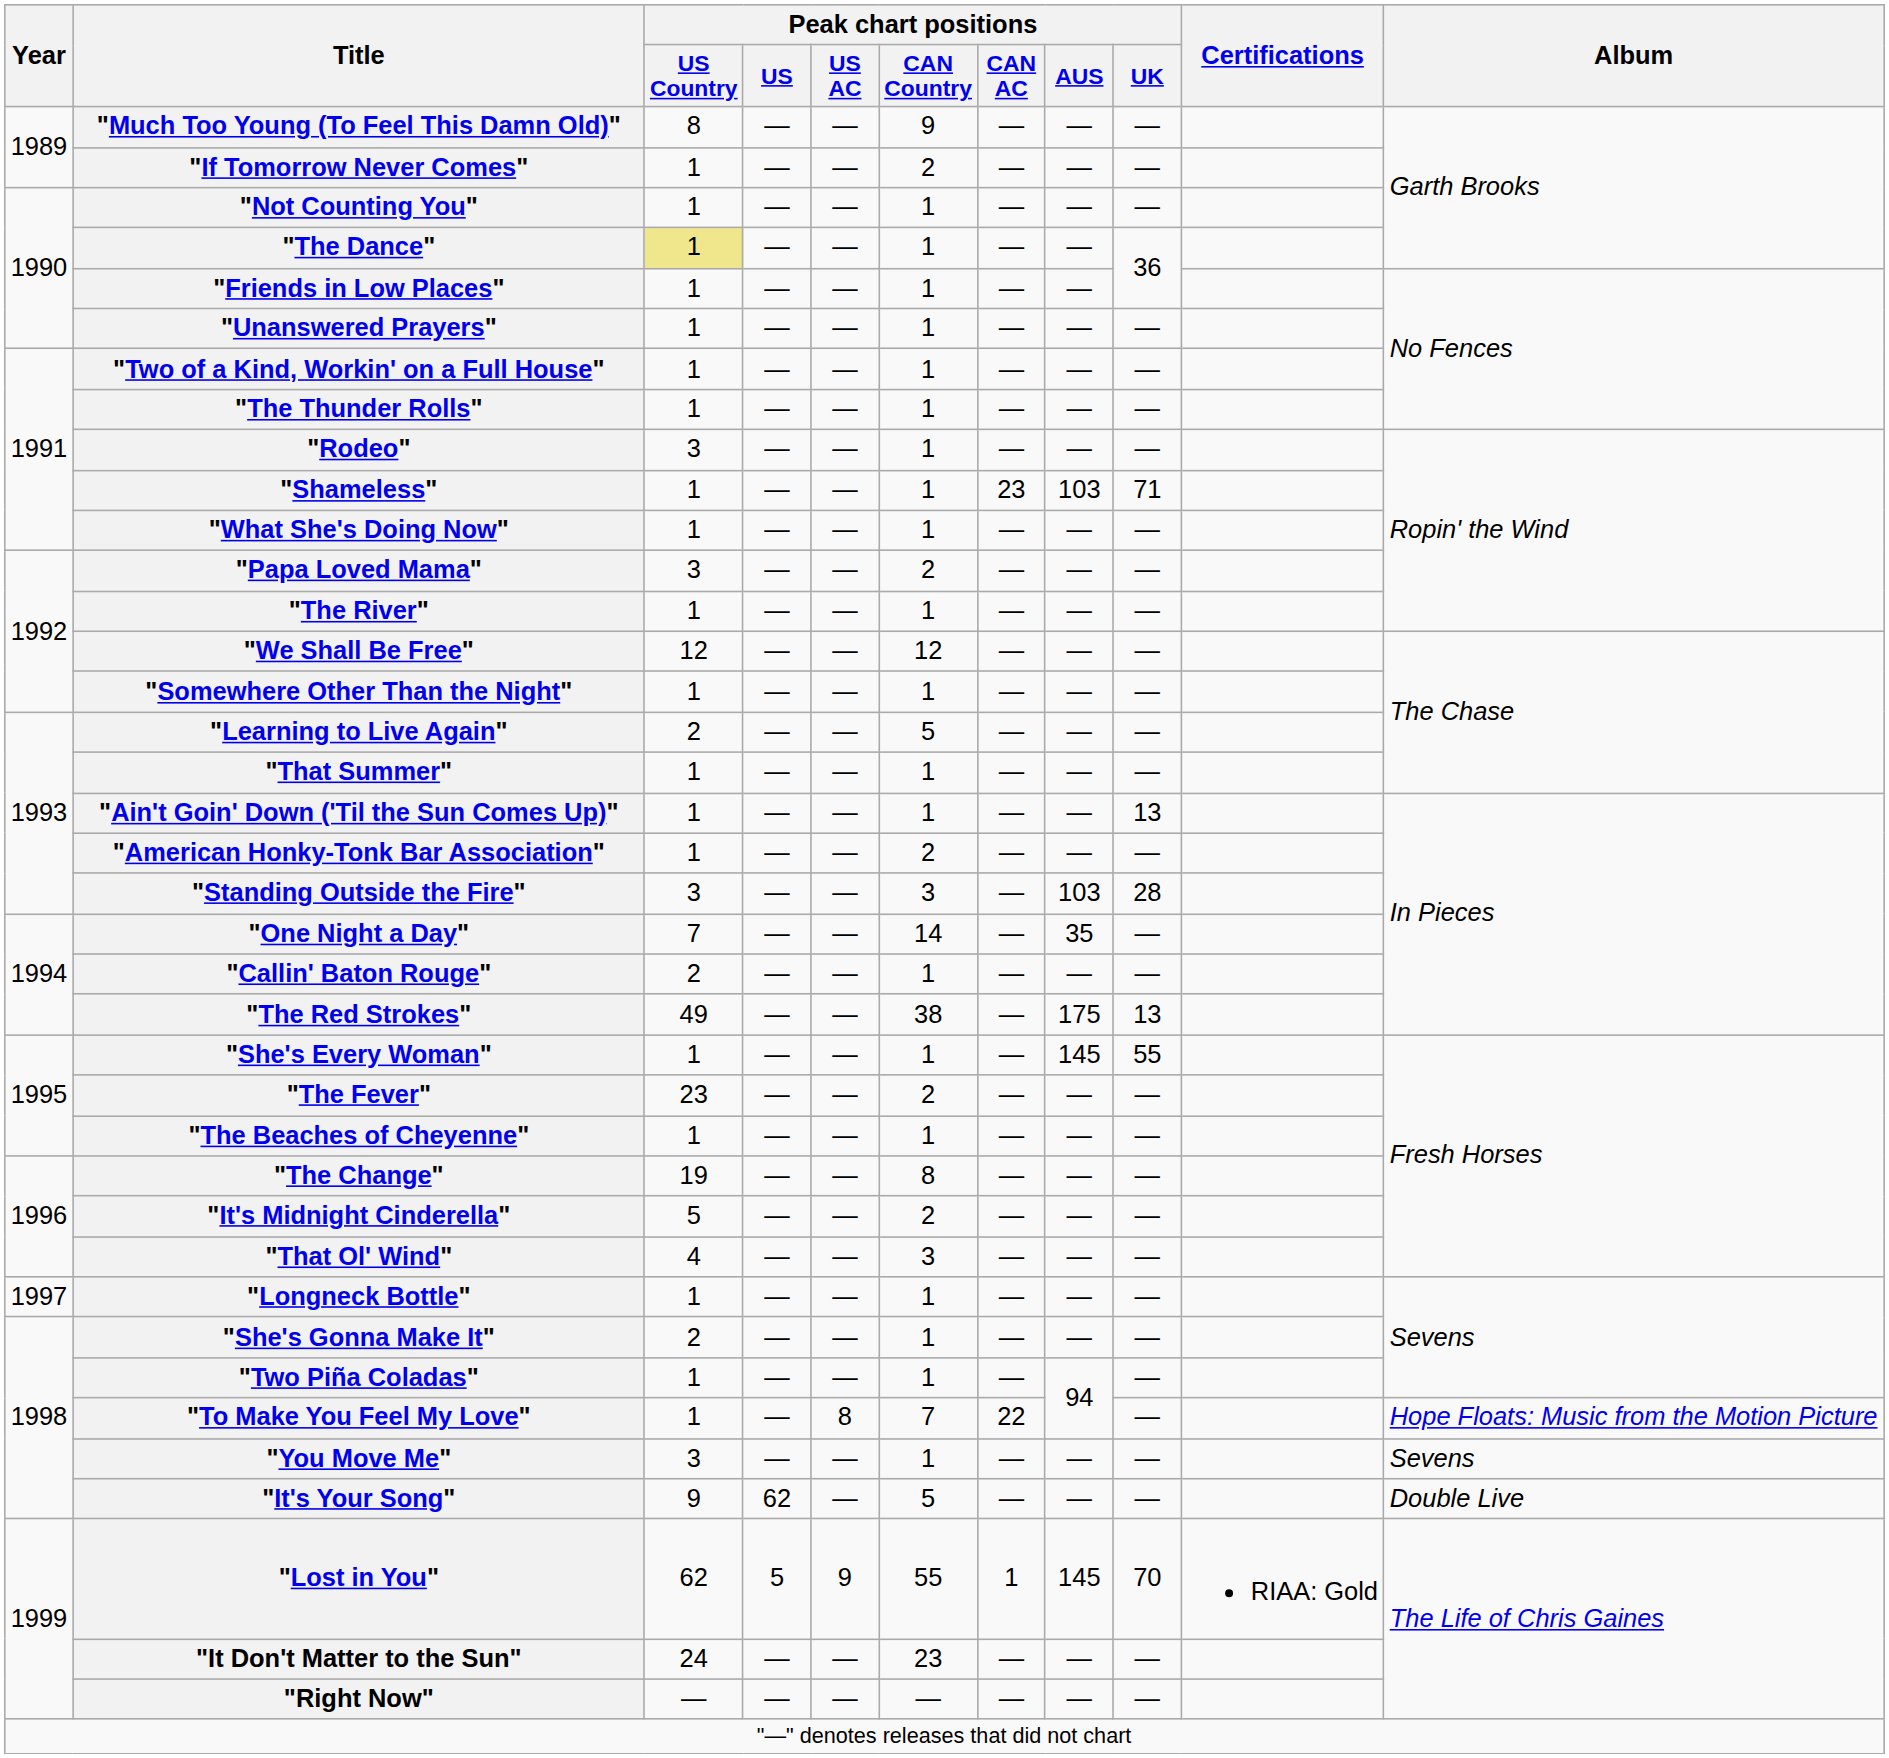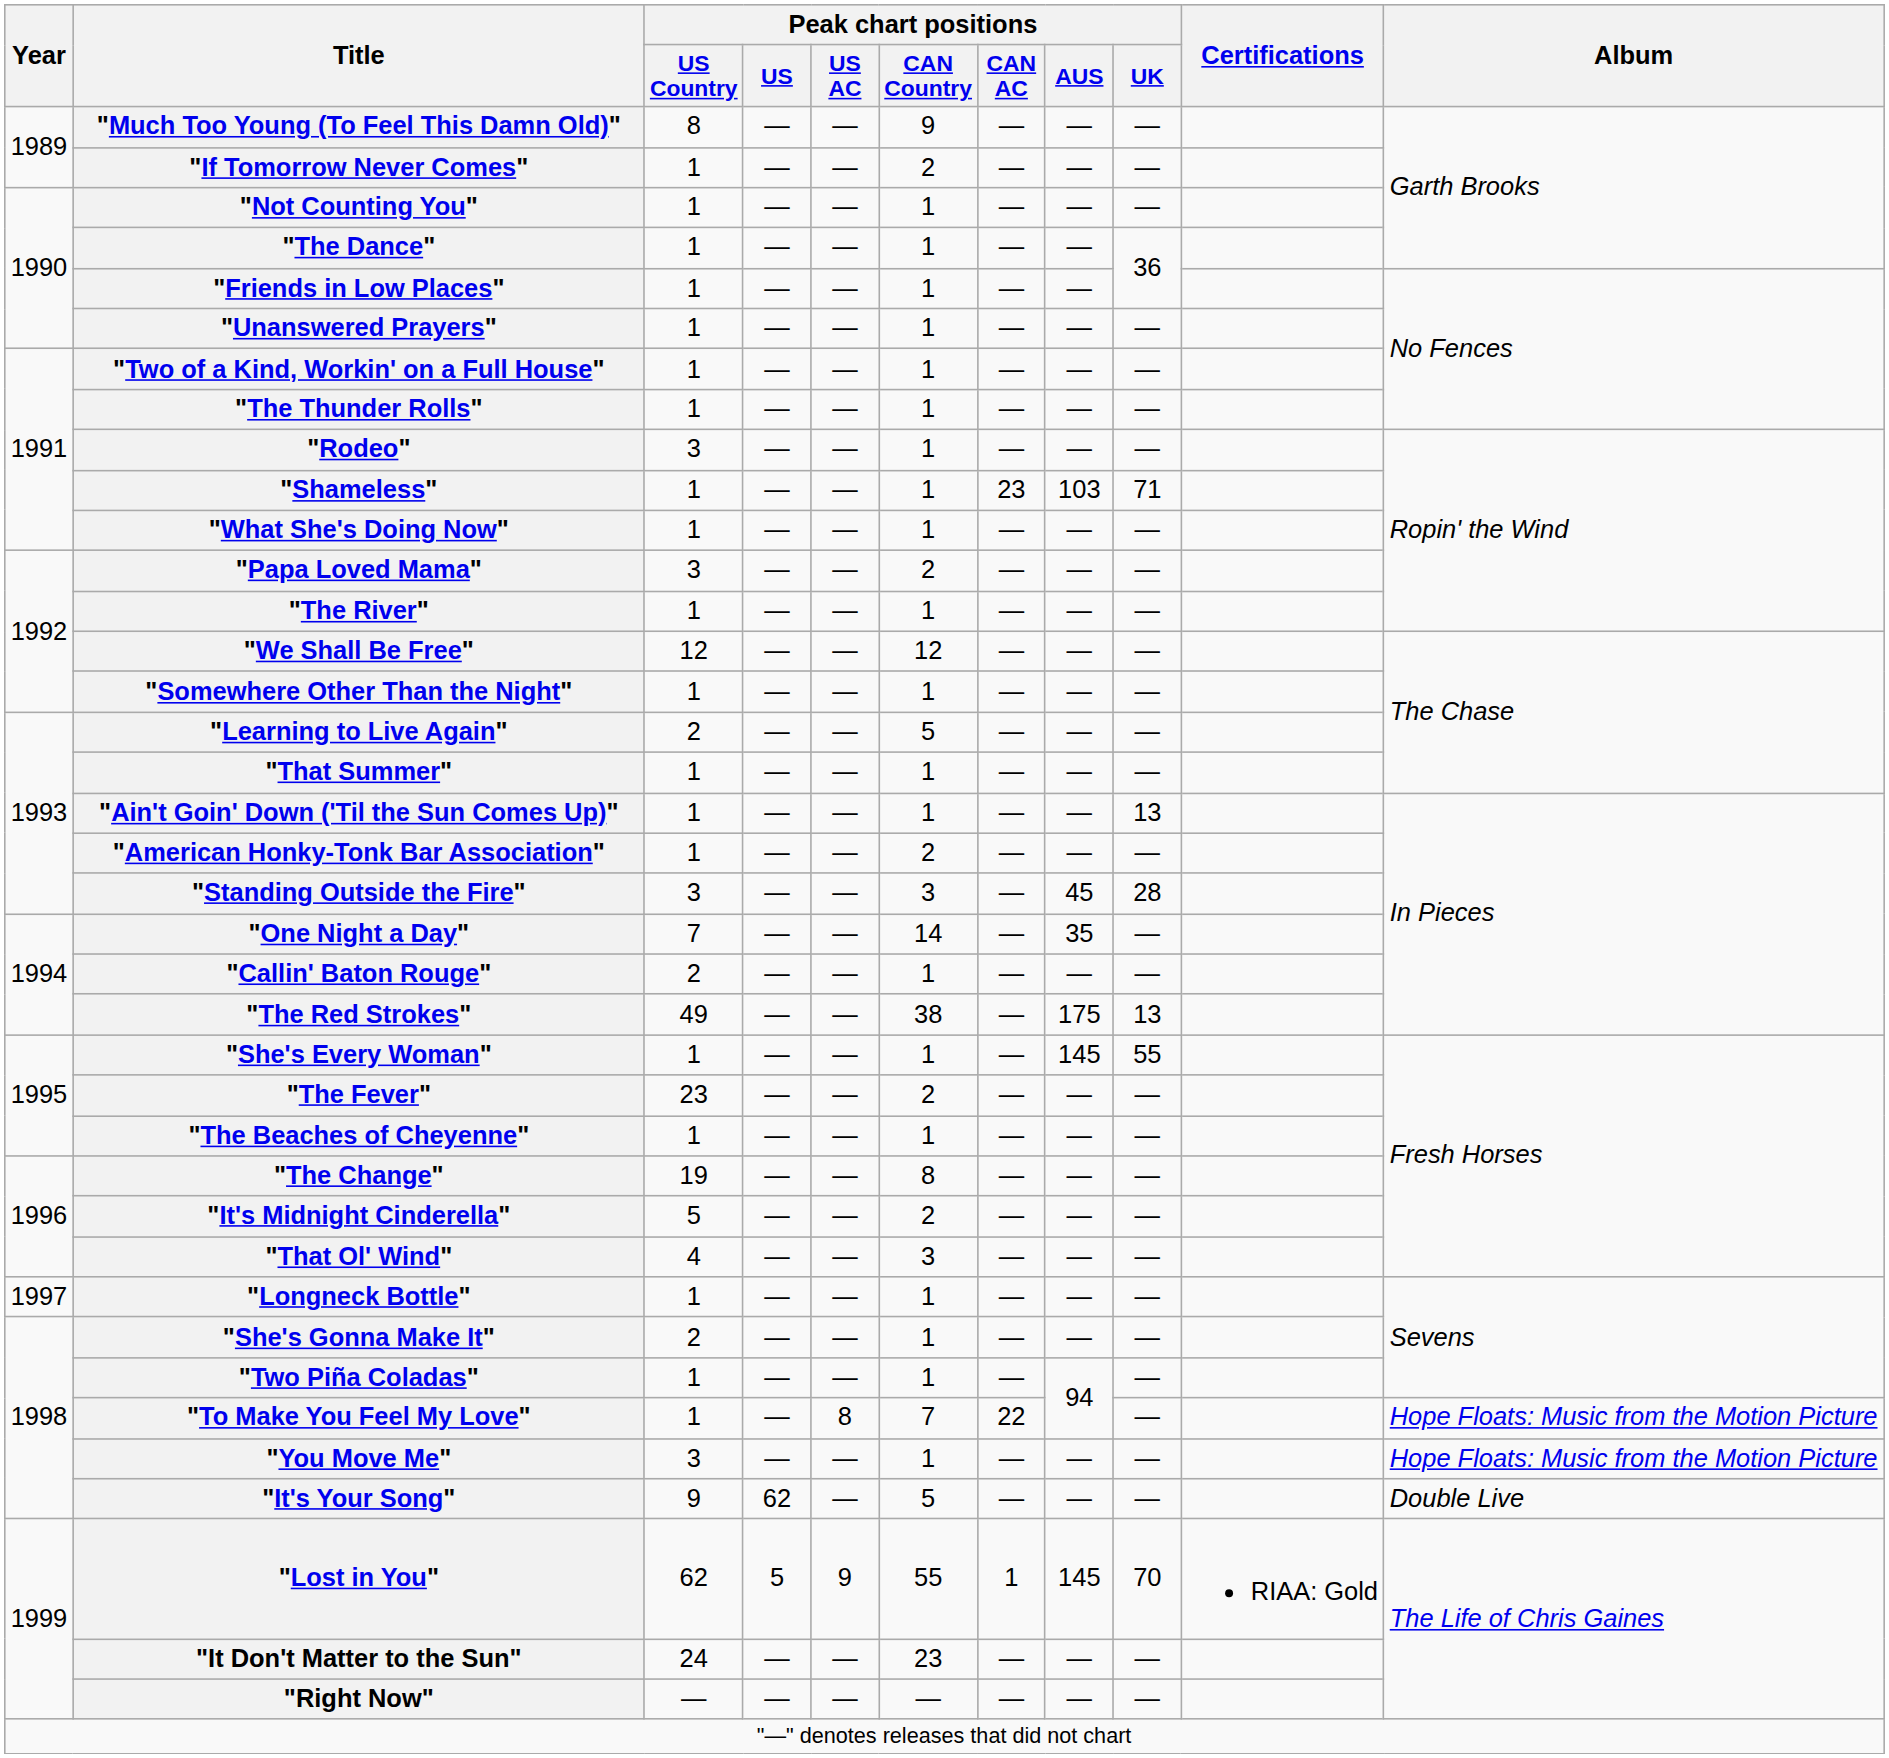"The Dance" | Peak chart positions / US Country: khaki background -> no background
"Standing Outside the Fire" | Peak chart positions / AUS: 103 -> 45
"You Move Me" | Album: Sevens -> Hope Floats: Music from the Motion Picture
